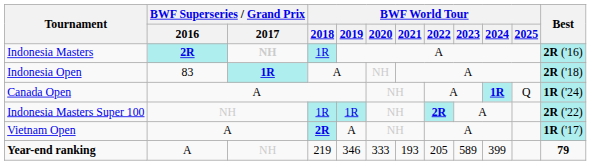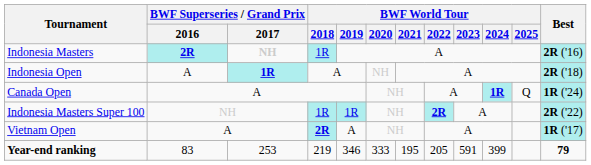Indonesia Open | BWF Superseries / Grand Prix / 2016: 83 -> A
Year-end ranking | BWF Superseries / Grand Prix / 2016: A -> 83
Year-end ranking | BWF Superseries / Grand Prix / 2017: NH -> 253
Year-end ranking | BWF World Tour / 2021: 193 -> 195
Year-end ranking | BWF World Tour / 2023: 589 -> 591
